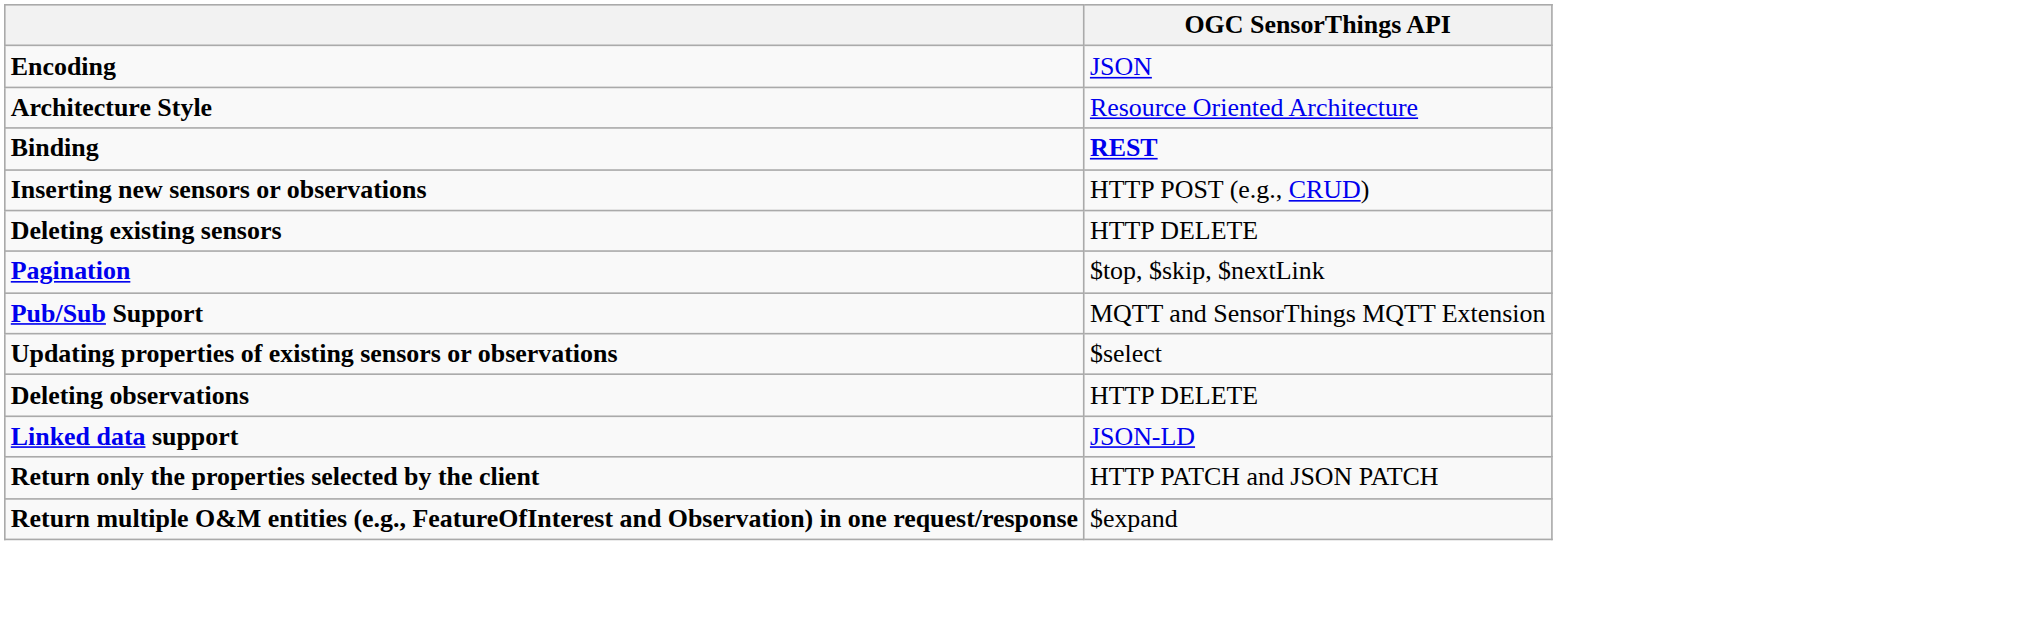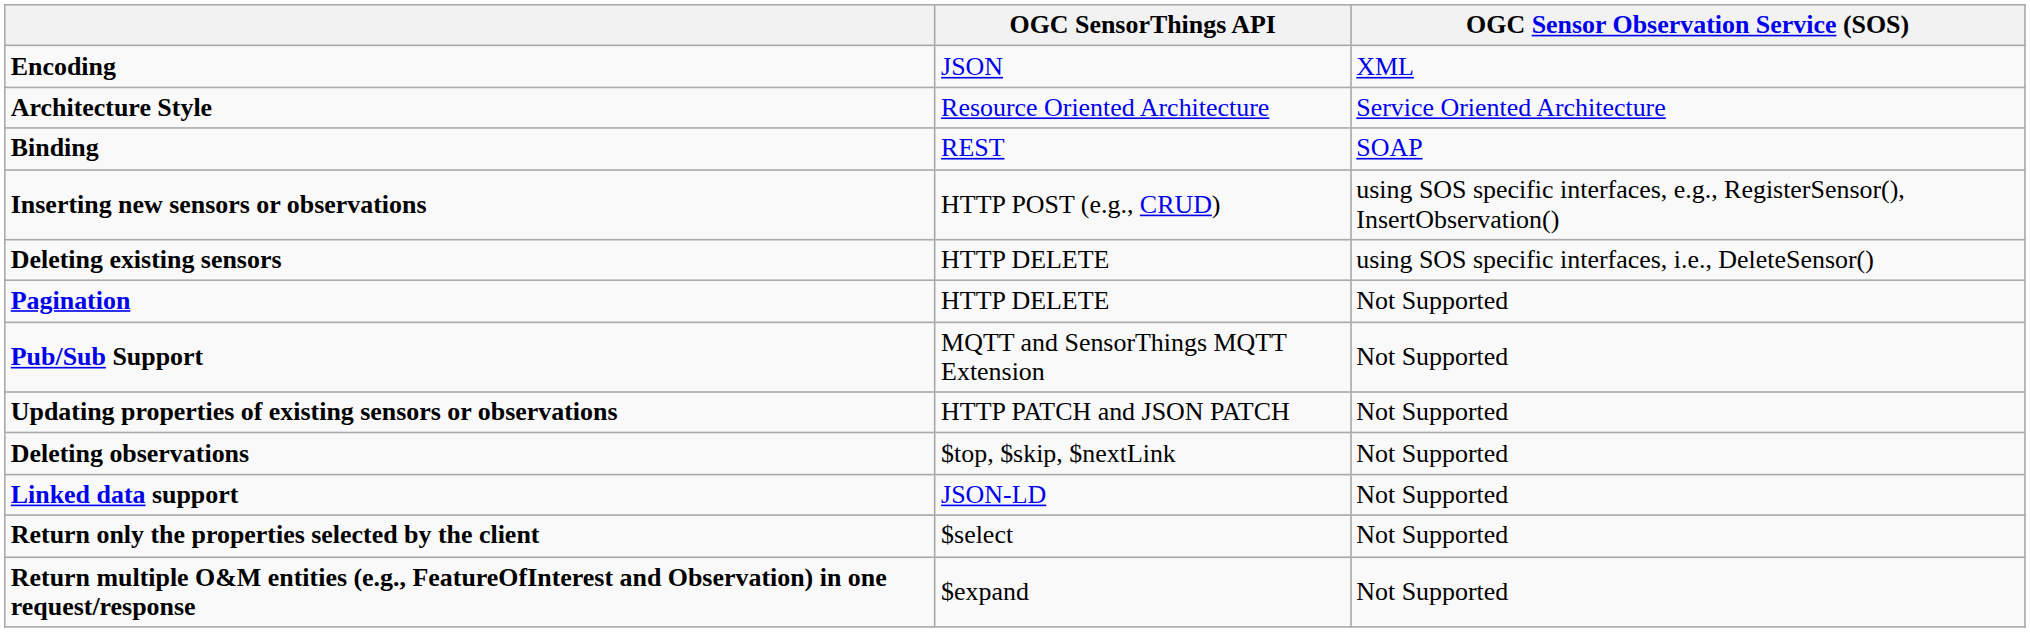+ column: OGC Sensor Observation Service (SOS) | XML | Service Oriented Architecture | SOAP | using SOS specific interfaces, e.g., RegisterSensor(), InsertObservation() | using SOS specific interfaces, i.e., DeleteSensor() | Not Supported | Not Supported | Not Supported | Not Supported | Not Supported | Not Supported | Not Supported
Binding | OGC SensorThings API: bold -> normal
Pagination | OGC SensorThings API: $top, $skip, $nextLink -> HTTP DELETE
Updating properties of existing sensors or observations | OGC SensorThings API: $select -> HTTP PATCH and JSON PATCH
Deleting observations | OGC SensorThings API: HTTP DELETE -> $top, $skip, $nextLink
Return only the properties selected by the client | OGC SensorThings API: HTTP PATCH and JSON PATCH -> $select
